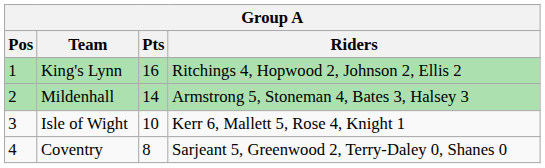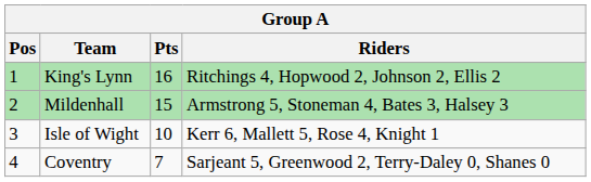Mildenhall | Pts: 14 -> 15
Coventry | Pts: 8 -> 7
